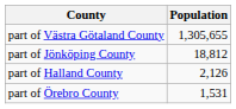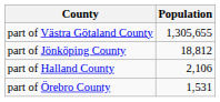part of Halland County | Population: 2,126 -> 2,106
